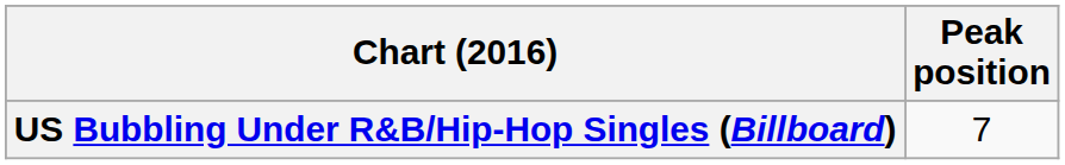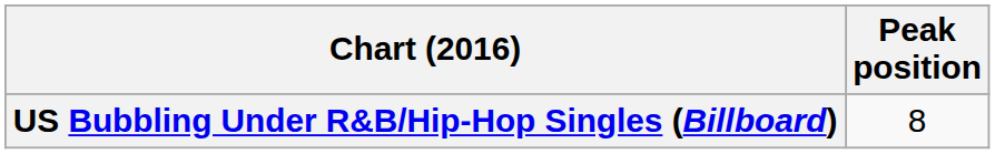US Bubbling Under R&B/Hip-Hop Singles (Billboard) | Peak position: 7 -> 8
